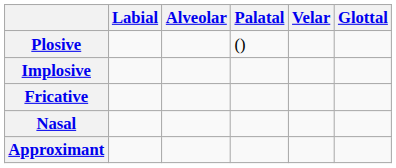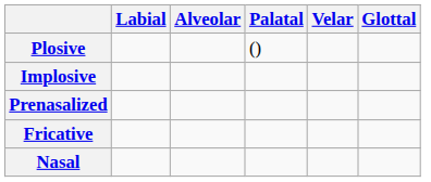+ row: Prenasalized
- row: Approximant
